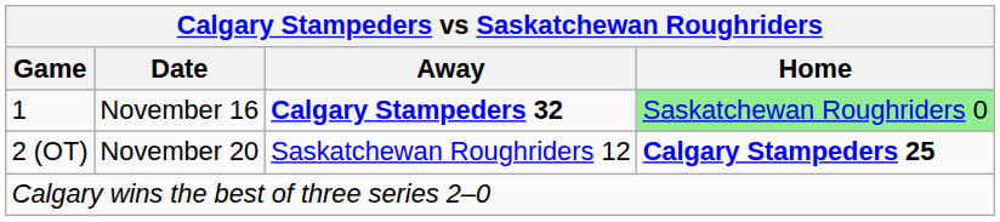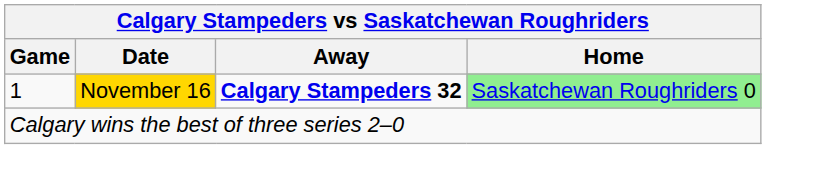1 | Date: no background -> gold background
- row: 2 (OT) | November 20 | Saskatchewan Roughriders 12 | Calgary Stampeders 25
